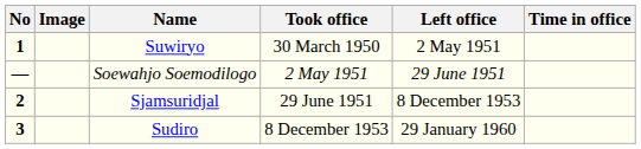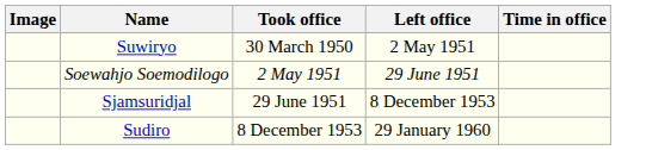- column: No | 1 | — | 2 | 3
